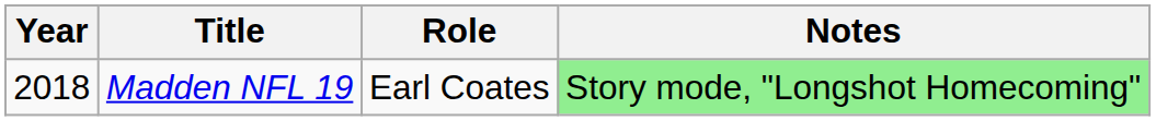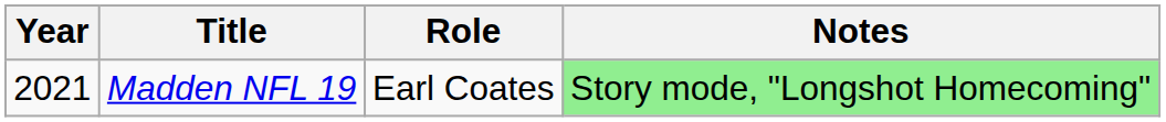Madden NFL 19 | Year: 2018 -> 2021
